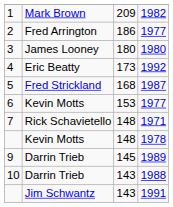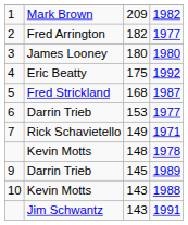2 | column 3: 186 -> 182
4 | column 3: 173 -> 175
6 | column 2: Kevin Motts -> Darrin Trieb
7 | column 3: 148 -> 149
10 | column 2: Darrin Trieb -> Kevin Motts
